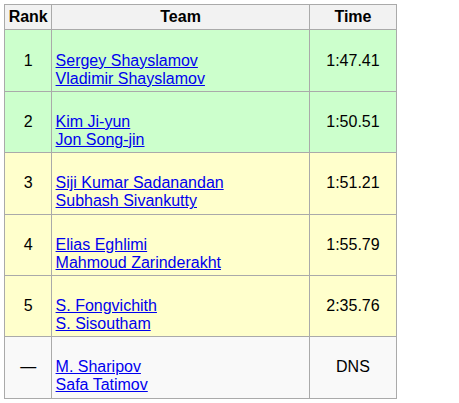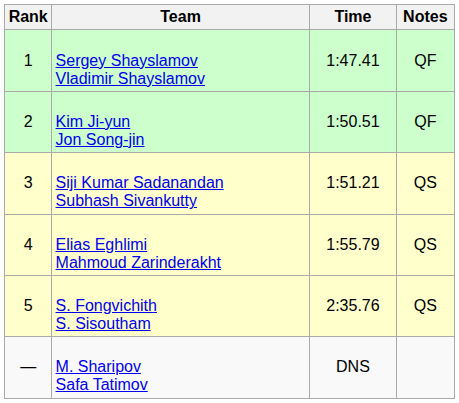+ column: Notes | QF | QF | QS | QS | QS
